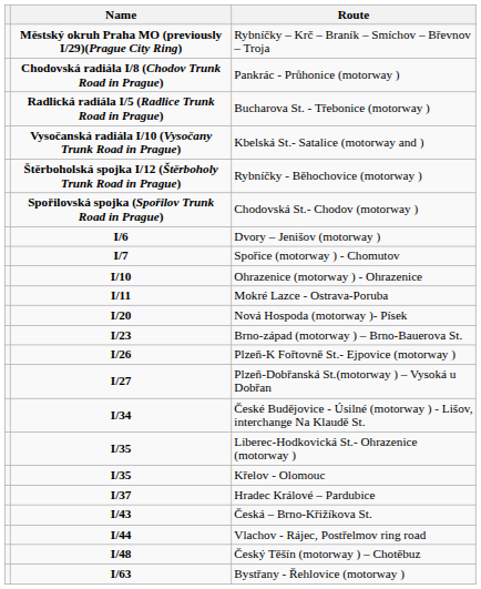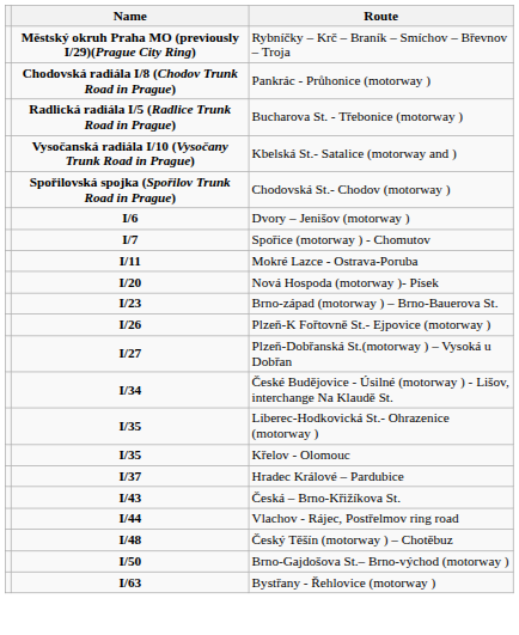- row: Štěrboholská spojka I/12 (Štěrboholy Trunk Road in Prague) | Rybníčky - Běhochovice (motorway )
- row: I/10 | Ohrazenice (motorway ) - Ohrazenice
+ row: I/50 | Brno-Gajdošova St.– Brno-východ (motorway )
